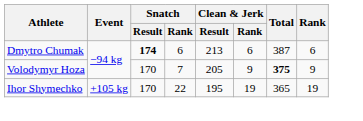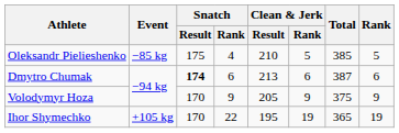+ row: Oleksandr Pielieshenko | −85 kg | 175 | 4 | 210 | 5 | 385 | 5
Volodymyr Hoza | Snatch / Rank: 7 -> 9
Volodymyr Hoza | Total: bold -> normal
